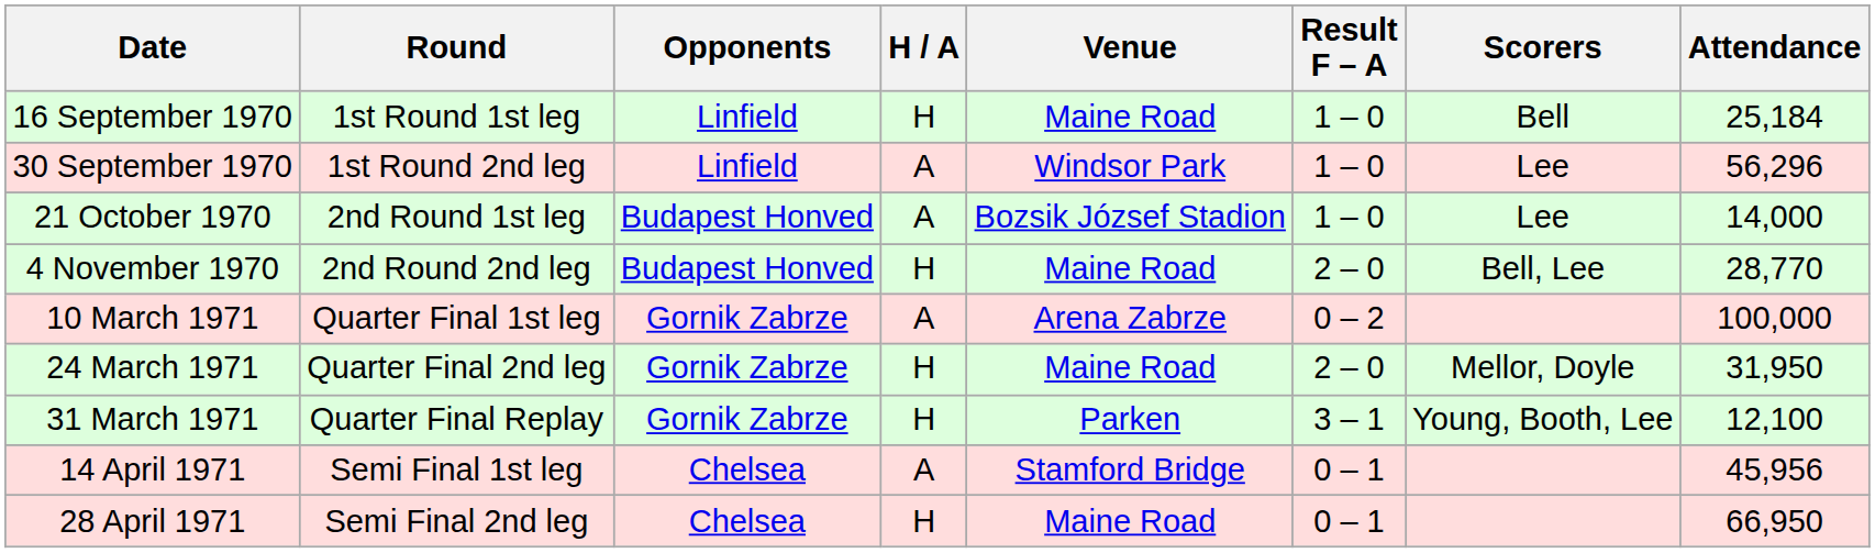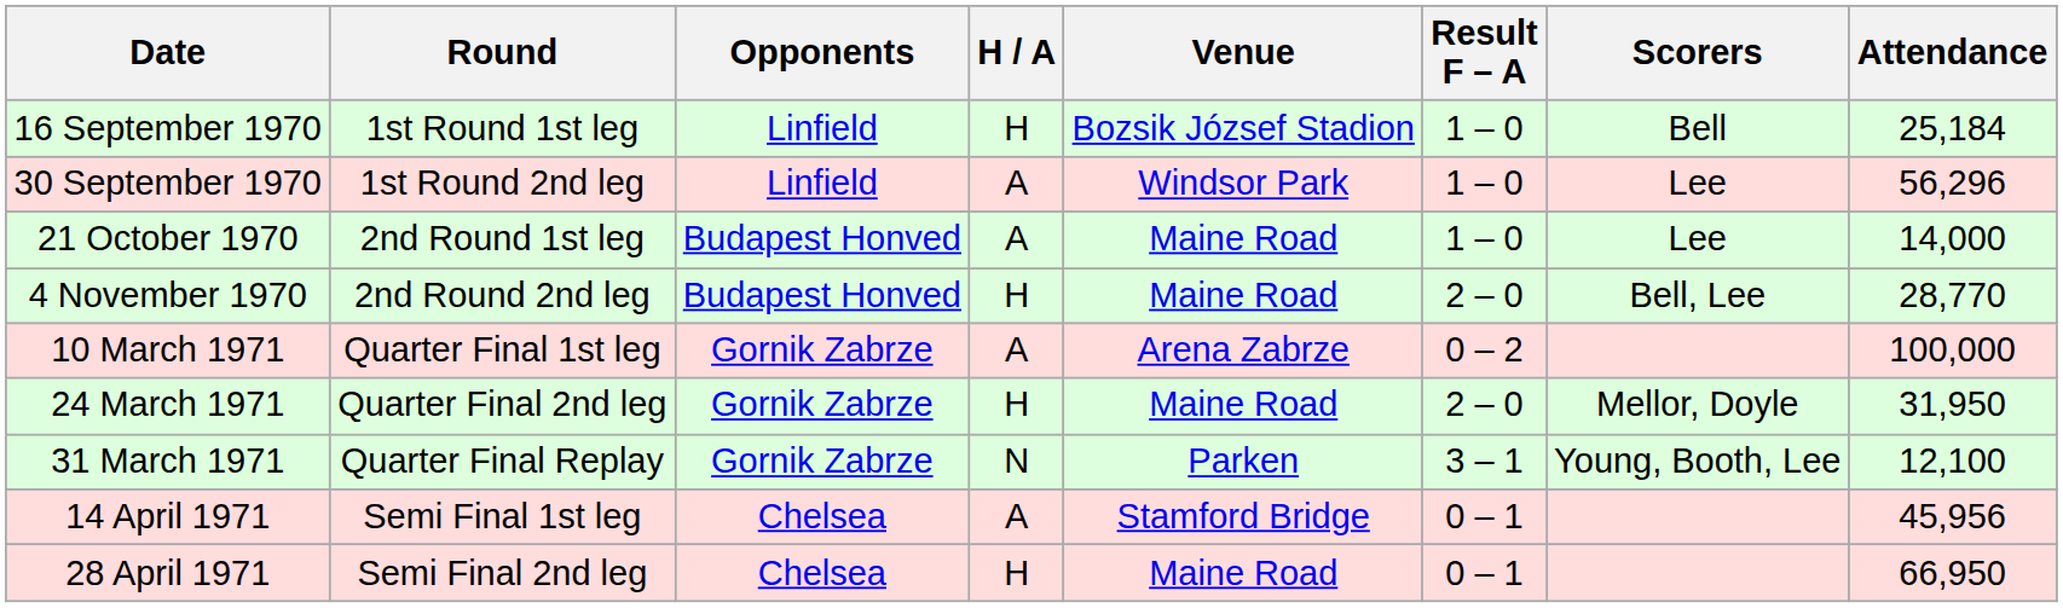16 September 1970 | Venue: Maine Road -> Bozsik József Stadion
21 October 1970 | Venue: Bozsik József Stadion -> Maine Road
31 March 1971 | H / A: H -> N
